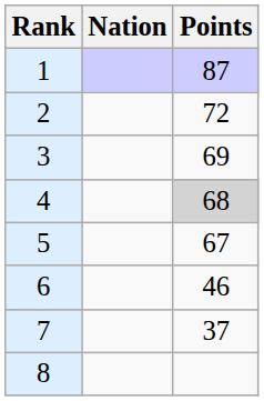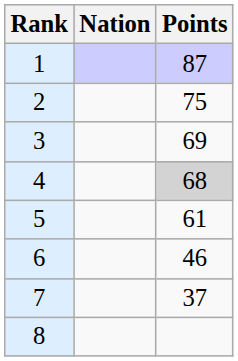2 | Points: 72 -> 75
5 | Points: 67 -> 61
